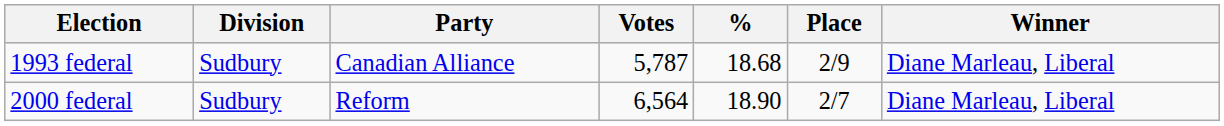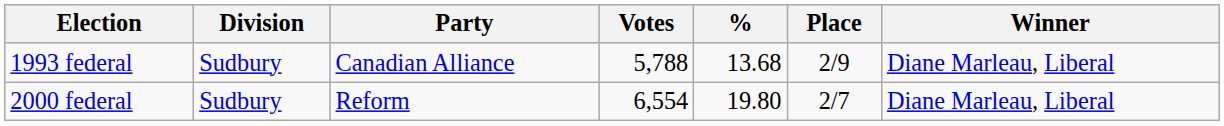1993 federal | Votes: 5,787 -> 5,788
1993 federal | %: 18.68 -> 13.68
2000 federal | Votes: 6,564 -> 6,554
2000 federal | %: 18.90 -> 19.80
